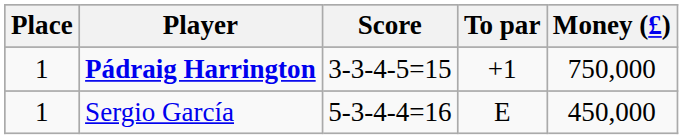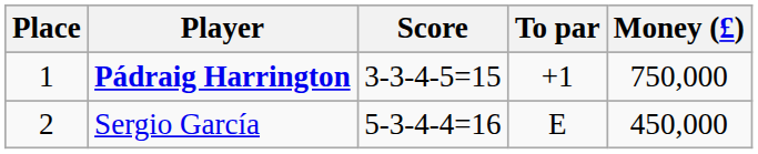Sergio García | Place: 1 -> 2
